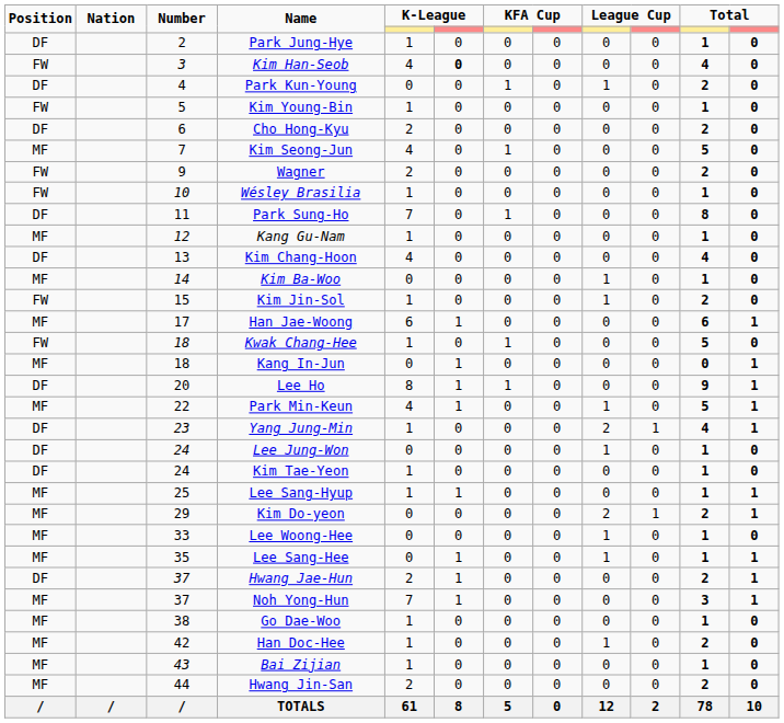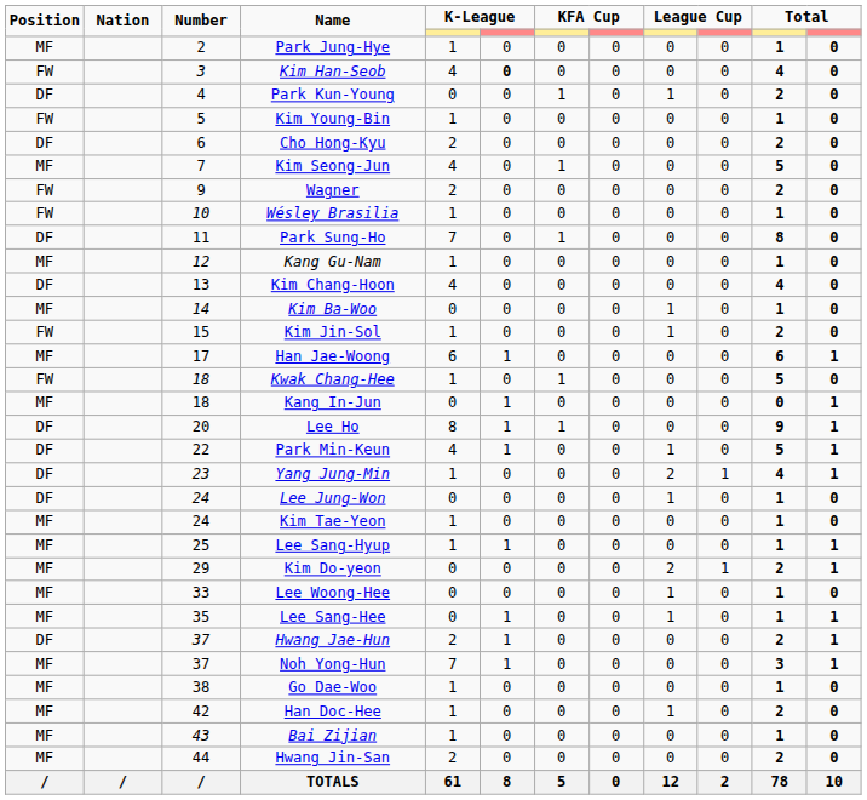Park Jung-Hye | Position: DF -> MF
Park Min-Keun | Position: MF -> DF
Kim Tae-Yeon | Position: DF -> MF
